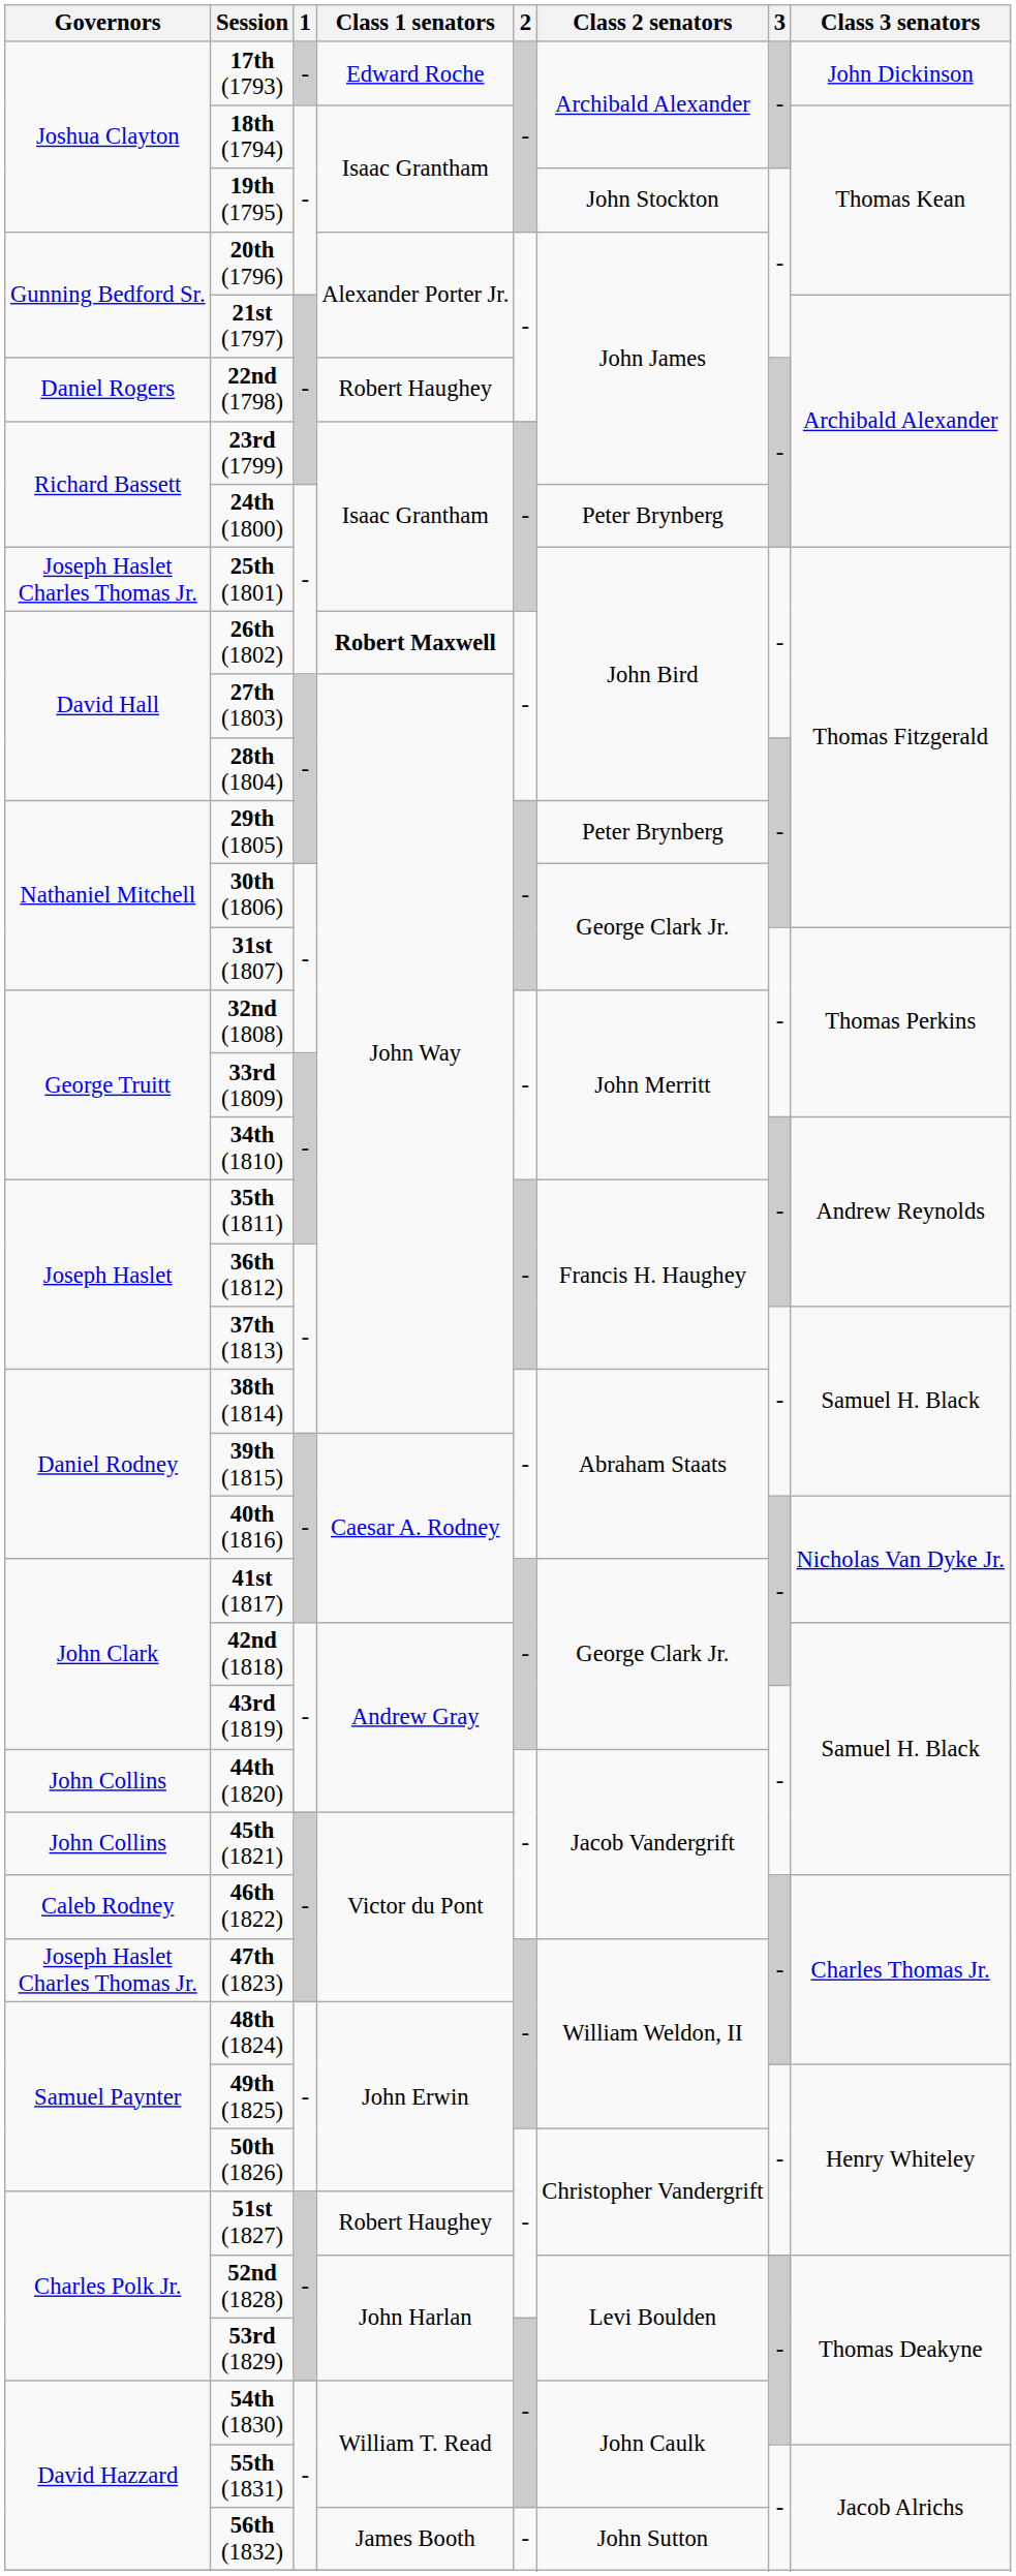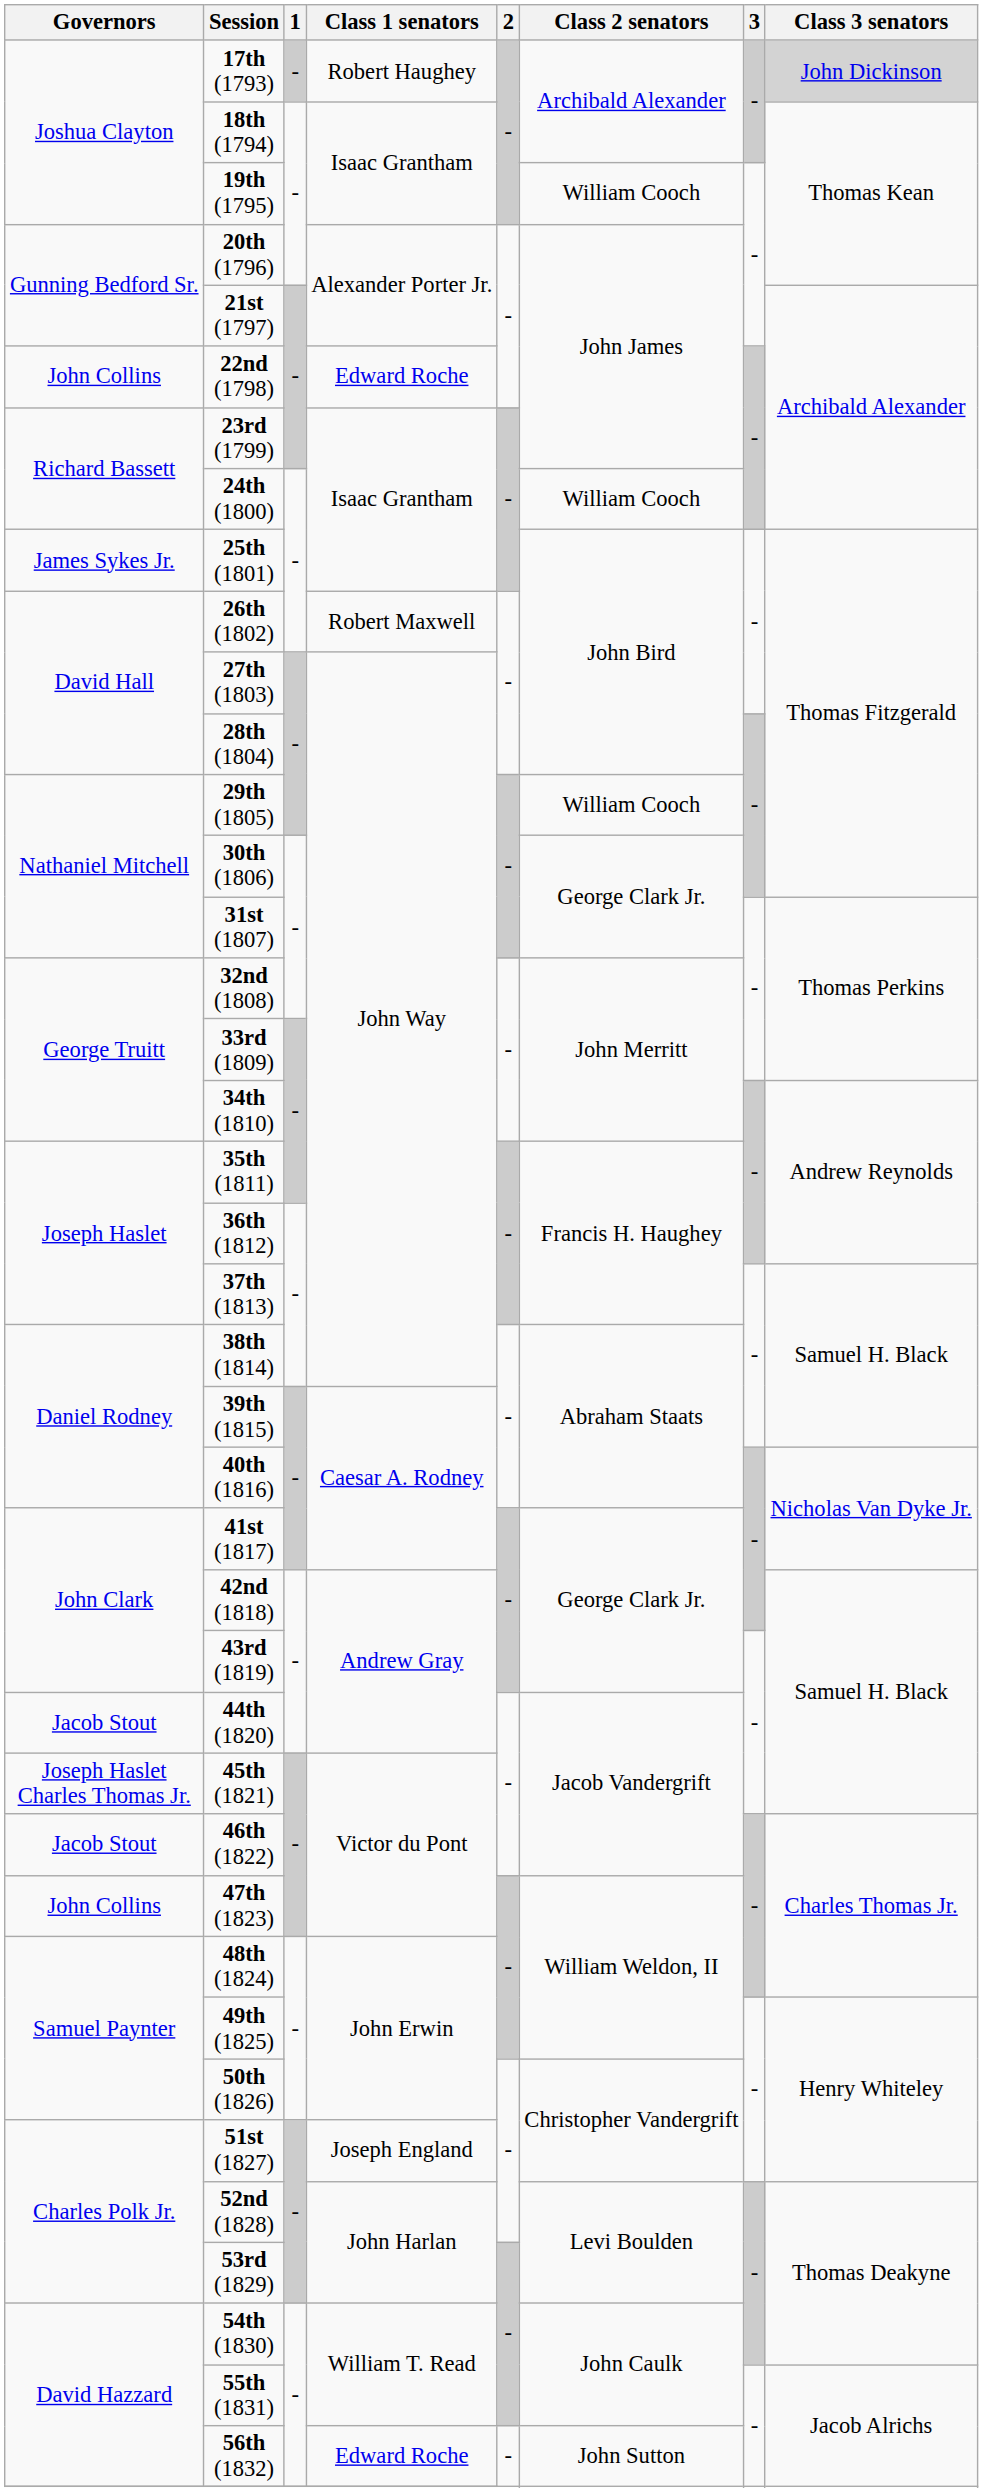17th (1793) | Class 1 senators: Edward Roche -> Robert Haughey
17th (1793) | Class 3 senators: no background -> lightgrey background
19th (1795) | Class 2 senators: John Stockton -> William Cooch
22nd (1798) | Governors: Daniel Rogers -> John Collins
22nd (1798) | Class 1 senators: Robert Haughey -> Edward Roche
24th (1800) | Class 2 senators: Peter Brynberg -> William Cooch
25th (1801) | Governors: Joseph Haslet Charles Thomas Jr. -> James Sykes Jr.
26th (1802) | Class 1 senators: bold -> normal
29th (1805) | Class 2 senators: Peter Brynberg -> William Cooch
44th (1820) | Governors: John Collins -> Jacob Stout
45th (1821) | Governors: John Collins -> Joseph Haslet Charles Thomas Jr.
46th (1822) | Governors: Caleb Rodney -> Jacob Stout
47th (1823) | Governors: Joseph Haslet Charles Thomas Jr. -> John Collins
51st (1827) | Class 1 senators: Robert Haughey -> Joseph England
56th (1832) | Class 1 senators: James Booth -> Edward Roche
